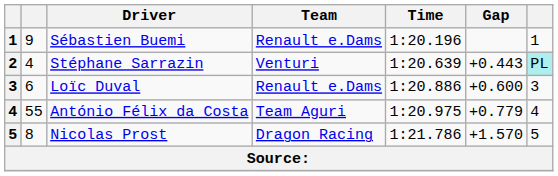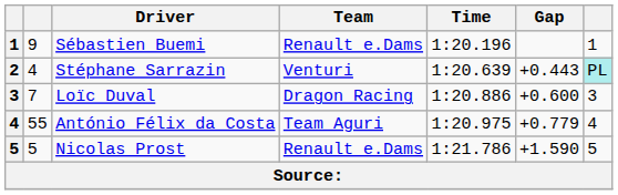Loïc Duval | column 2: 6 -> 7
Loïc Duval | Team: Renault e.Dams -> Dragon Racing
Nicolas Prost | column 2: 8 -> 5
Nicolas Prost | Team: Dragon Racing -> Renault e.Dams
Nicolas Prost | Gap: +1.570 -> +1.590
